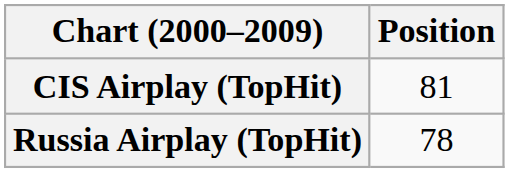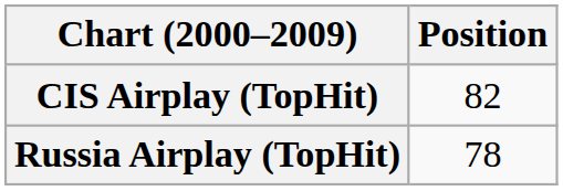CIS Airplay (TopHit) | Position: 81 -> 82
